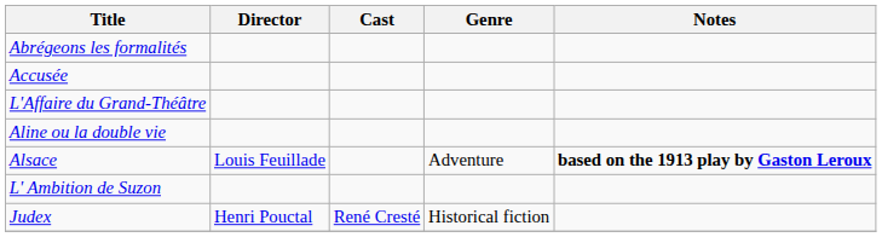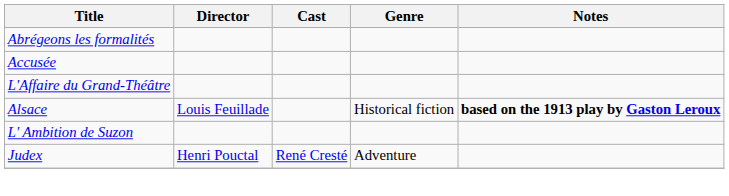- row: Aline ou la double vie
Alsace | Genre: Adventure -> Historical fiction
Judex | Genre: Historical fiction -> Adventure
